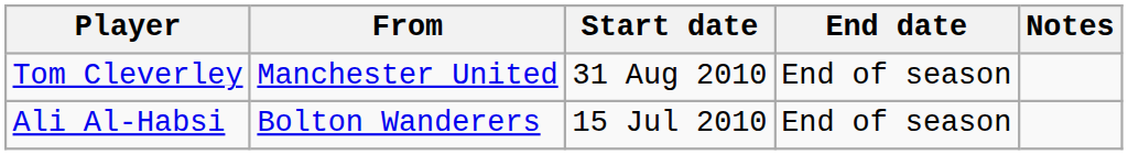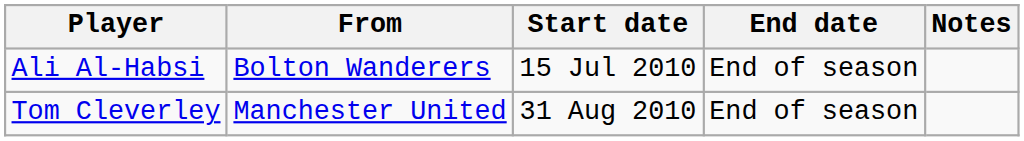rows swapped: Ali Al-Habsi <-> Tom Cleverley
